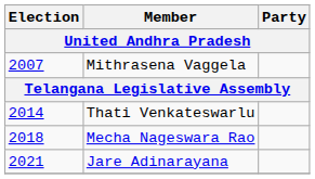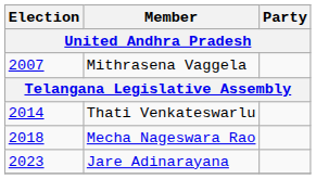Jare Adinarayana | Election: 2021 -> 2023
